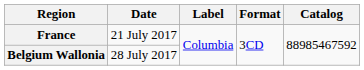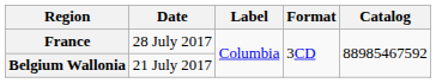France | Date: 21 July 2017 -> 28 July 2017
Belgium Wallonia | Date: 28 July 2017 -> 21 July 2017
